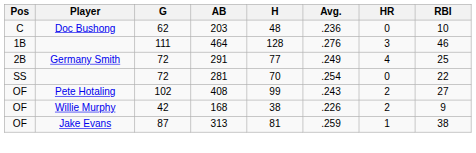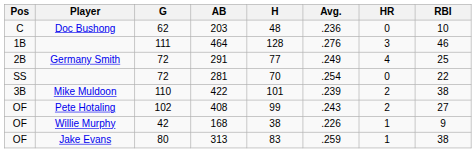+ row: 3B | Mike Muldoon | 110 | 422 | 101 | .239 | 2 | 38
168 | HR: 2 -> 1
313 | G: 87 -> 80
313 | H: 81 -> 83
